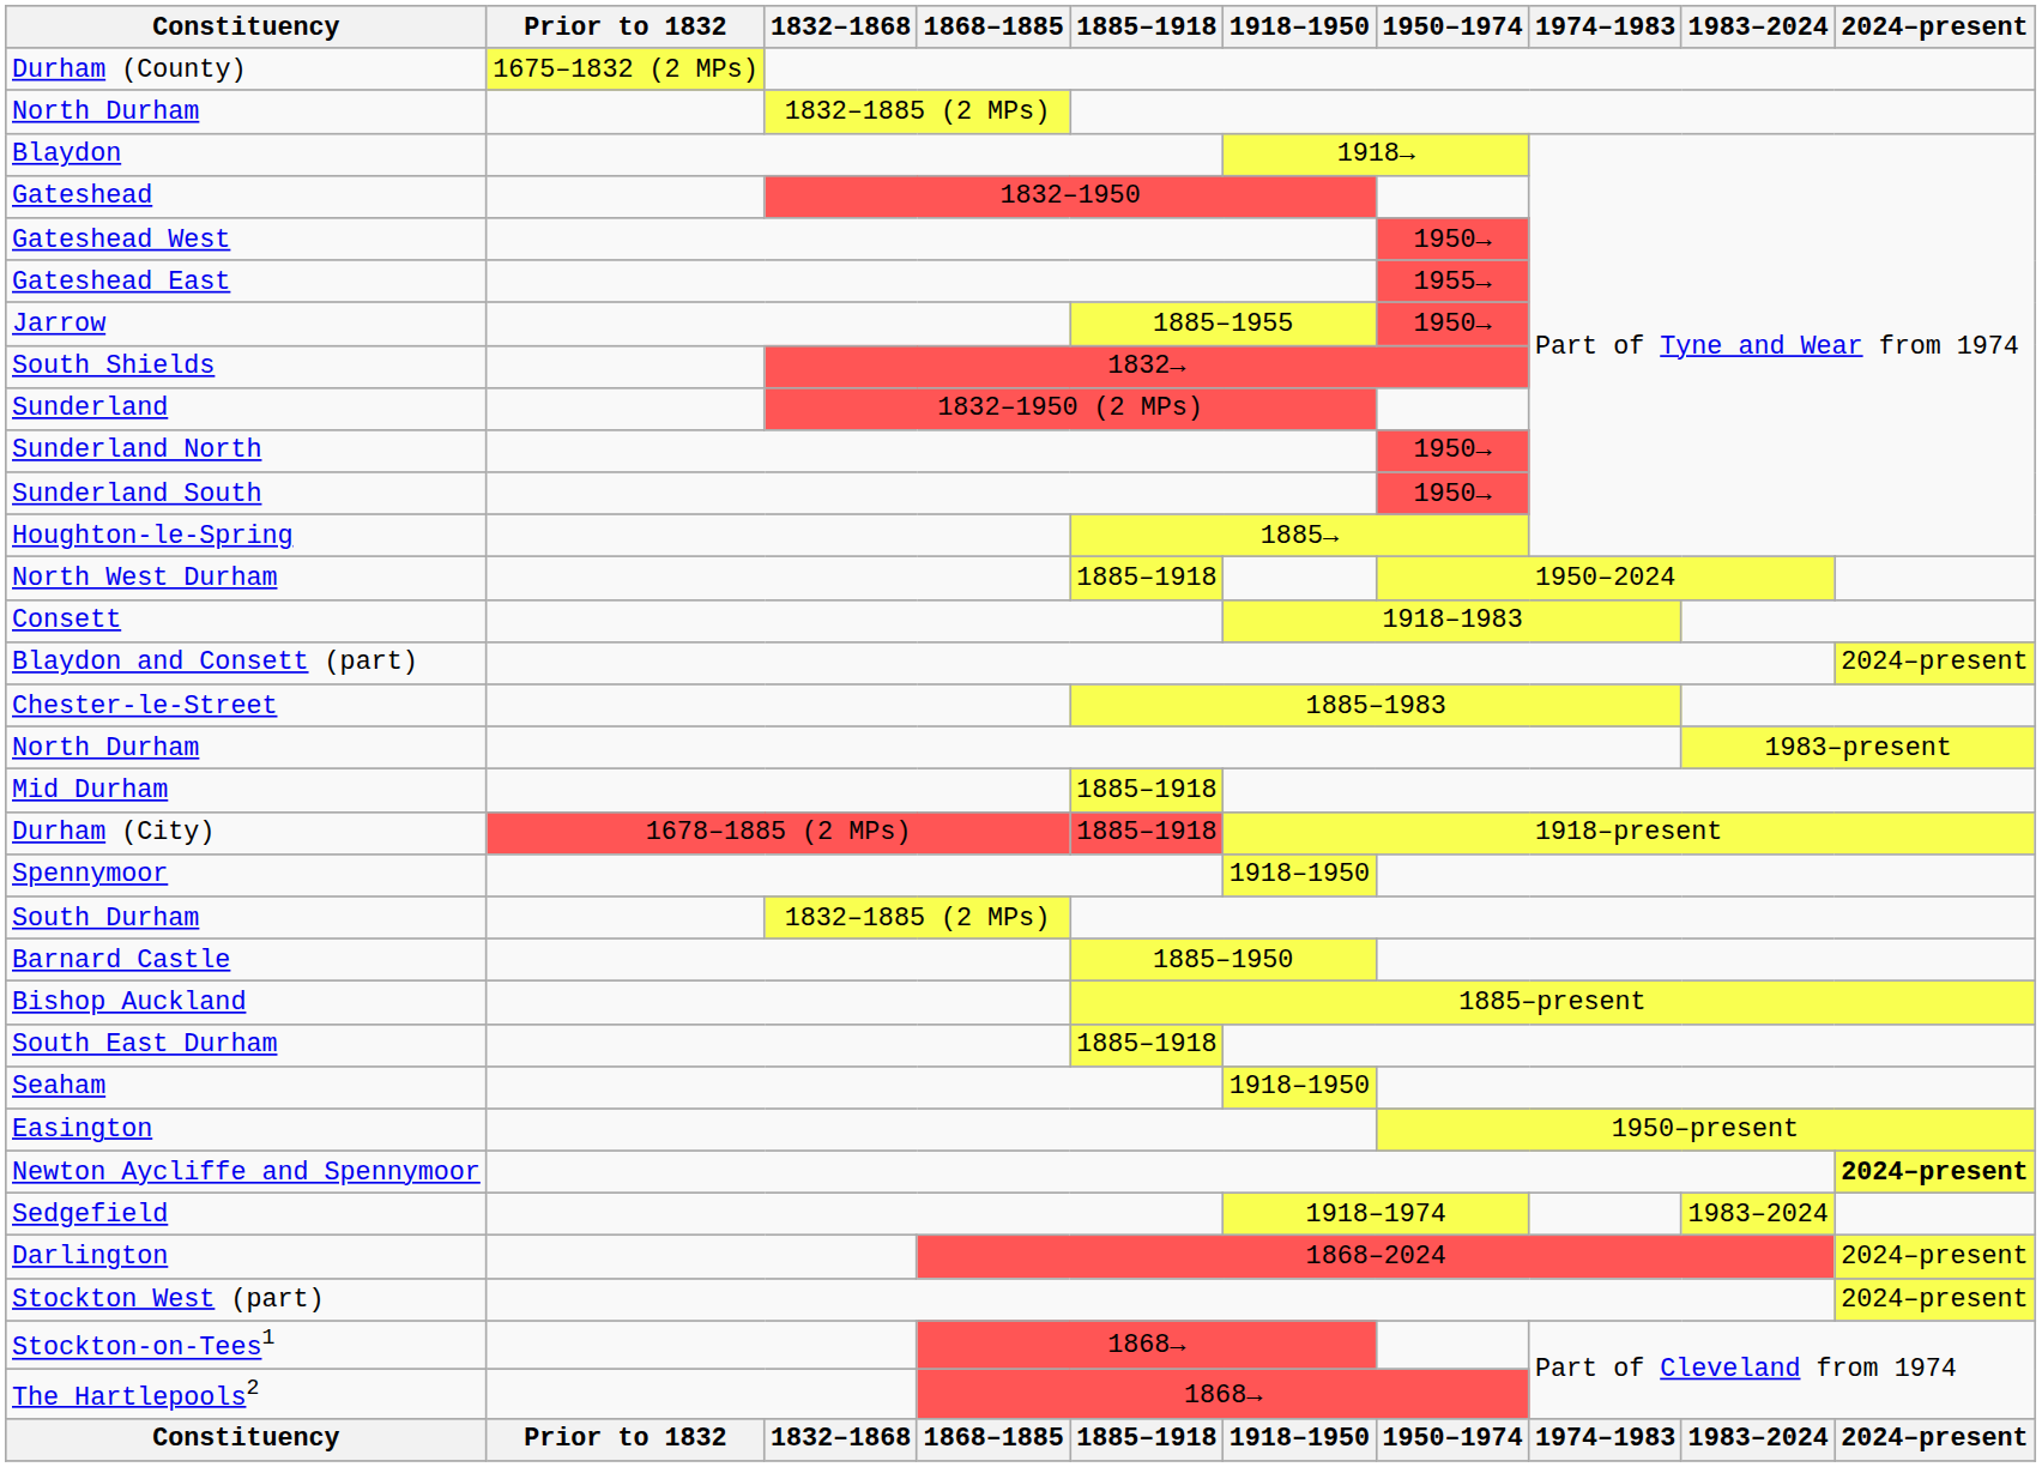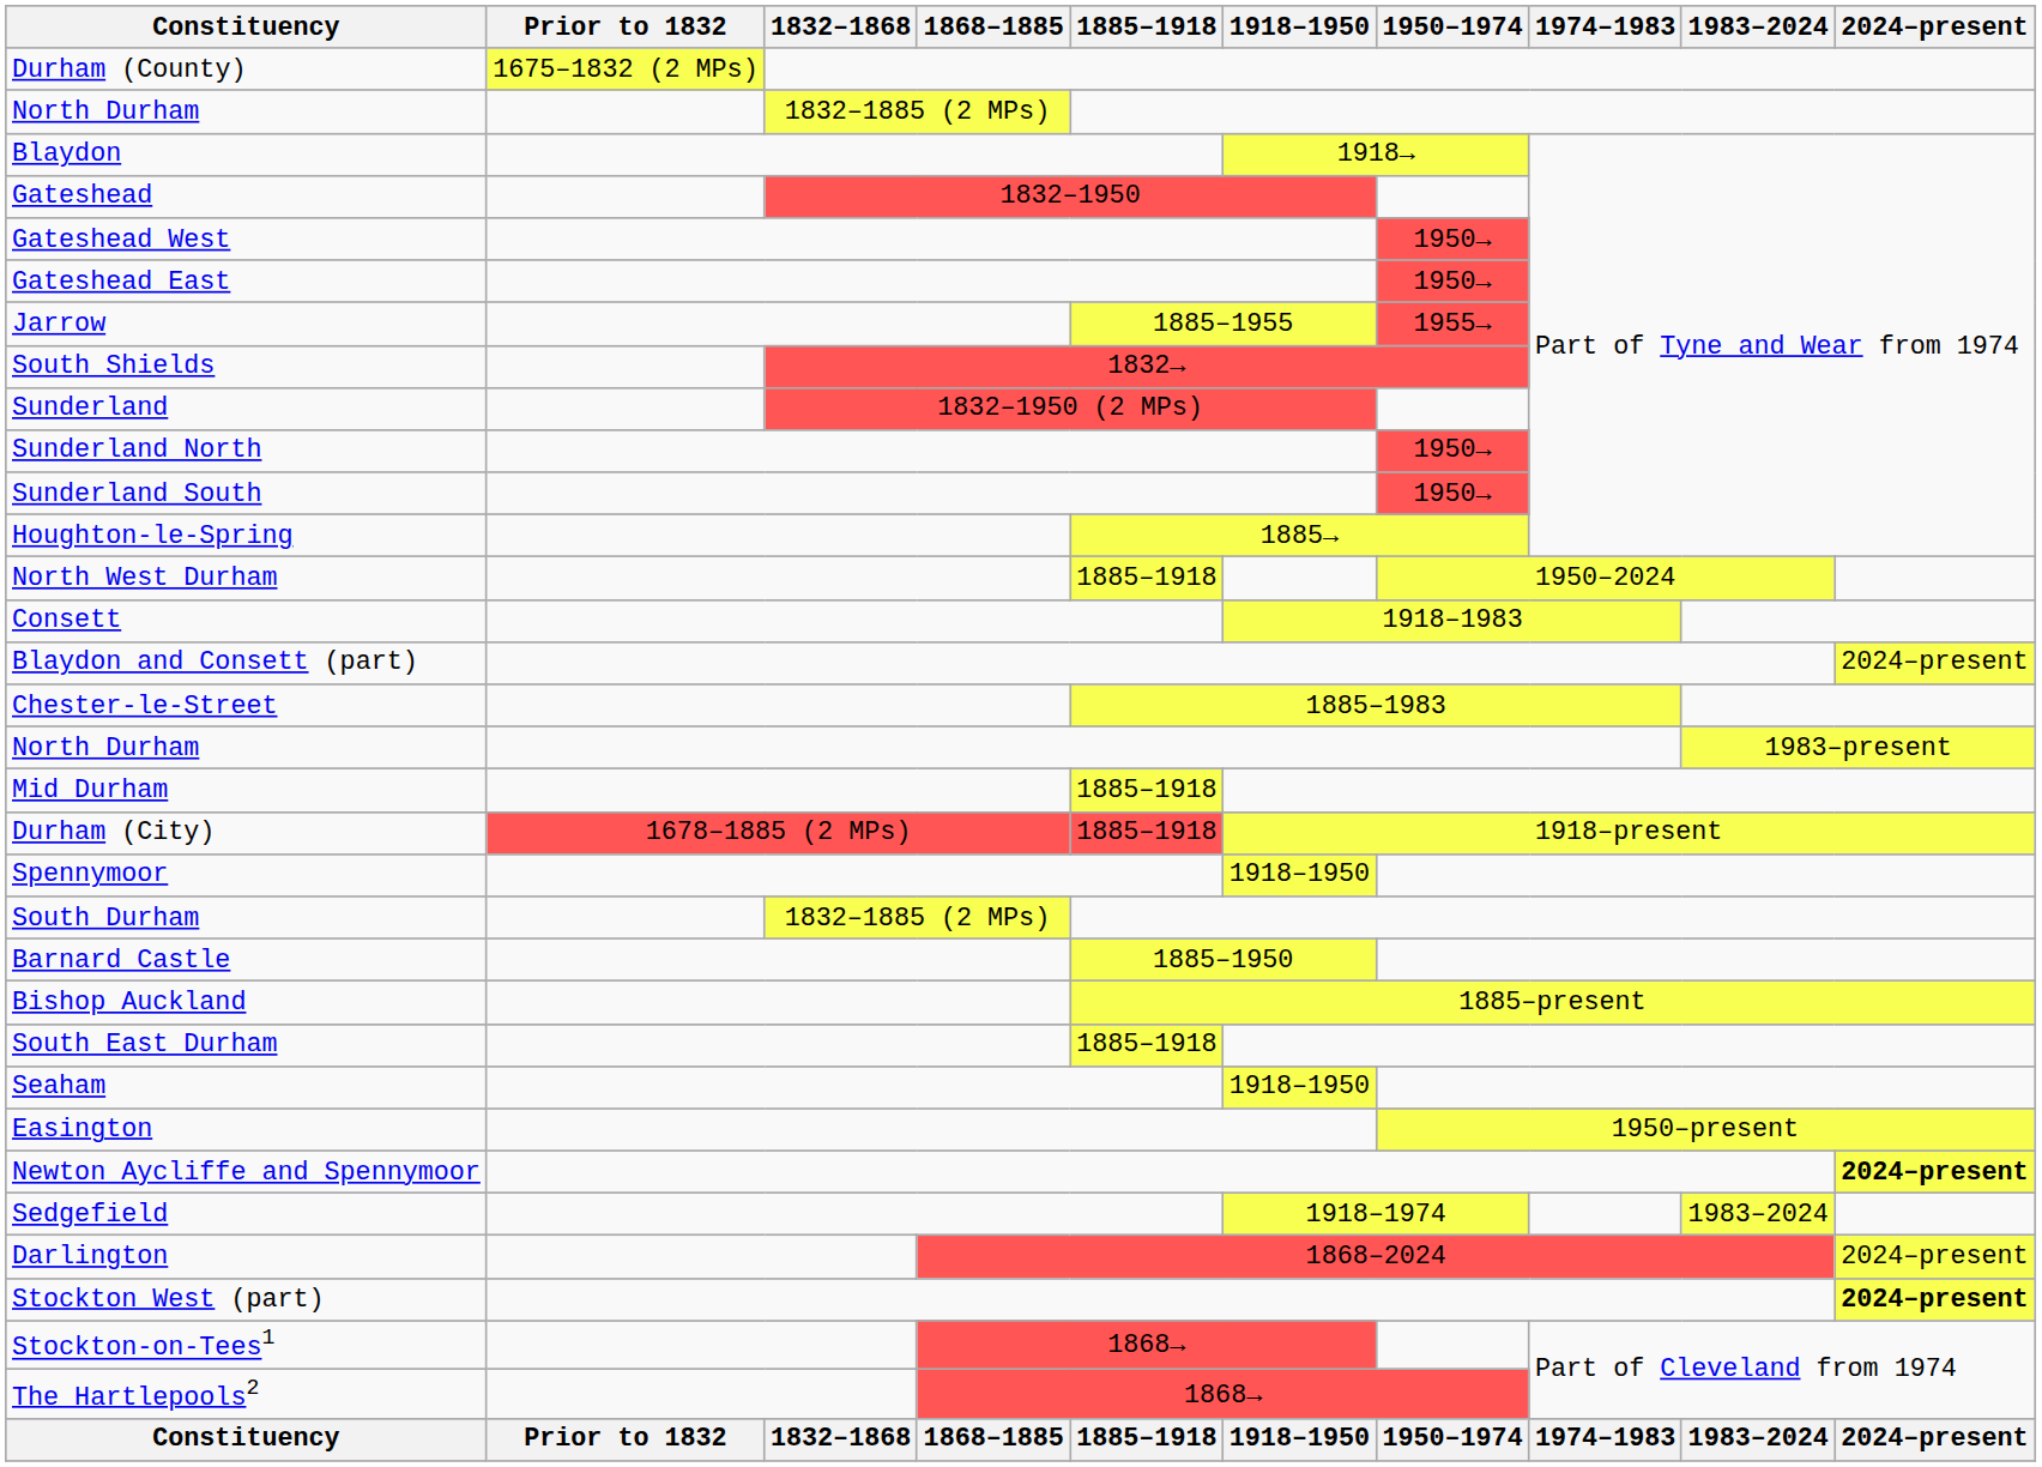Gateshead East | 1950–1974: 1955→ -> 1950→
Jarrow | 1950–1974: 1950→ -> 1955→
Stockton West (part) | 2024–present: normal -> bold
